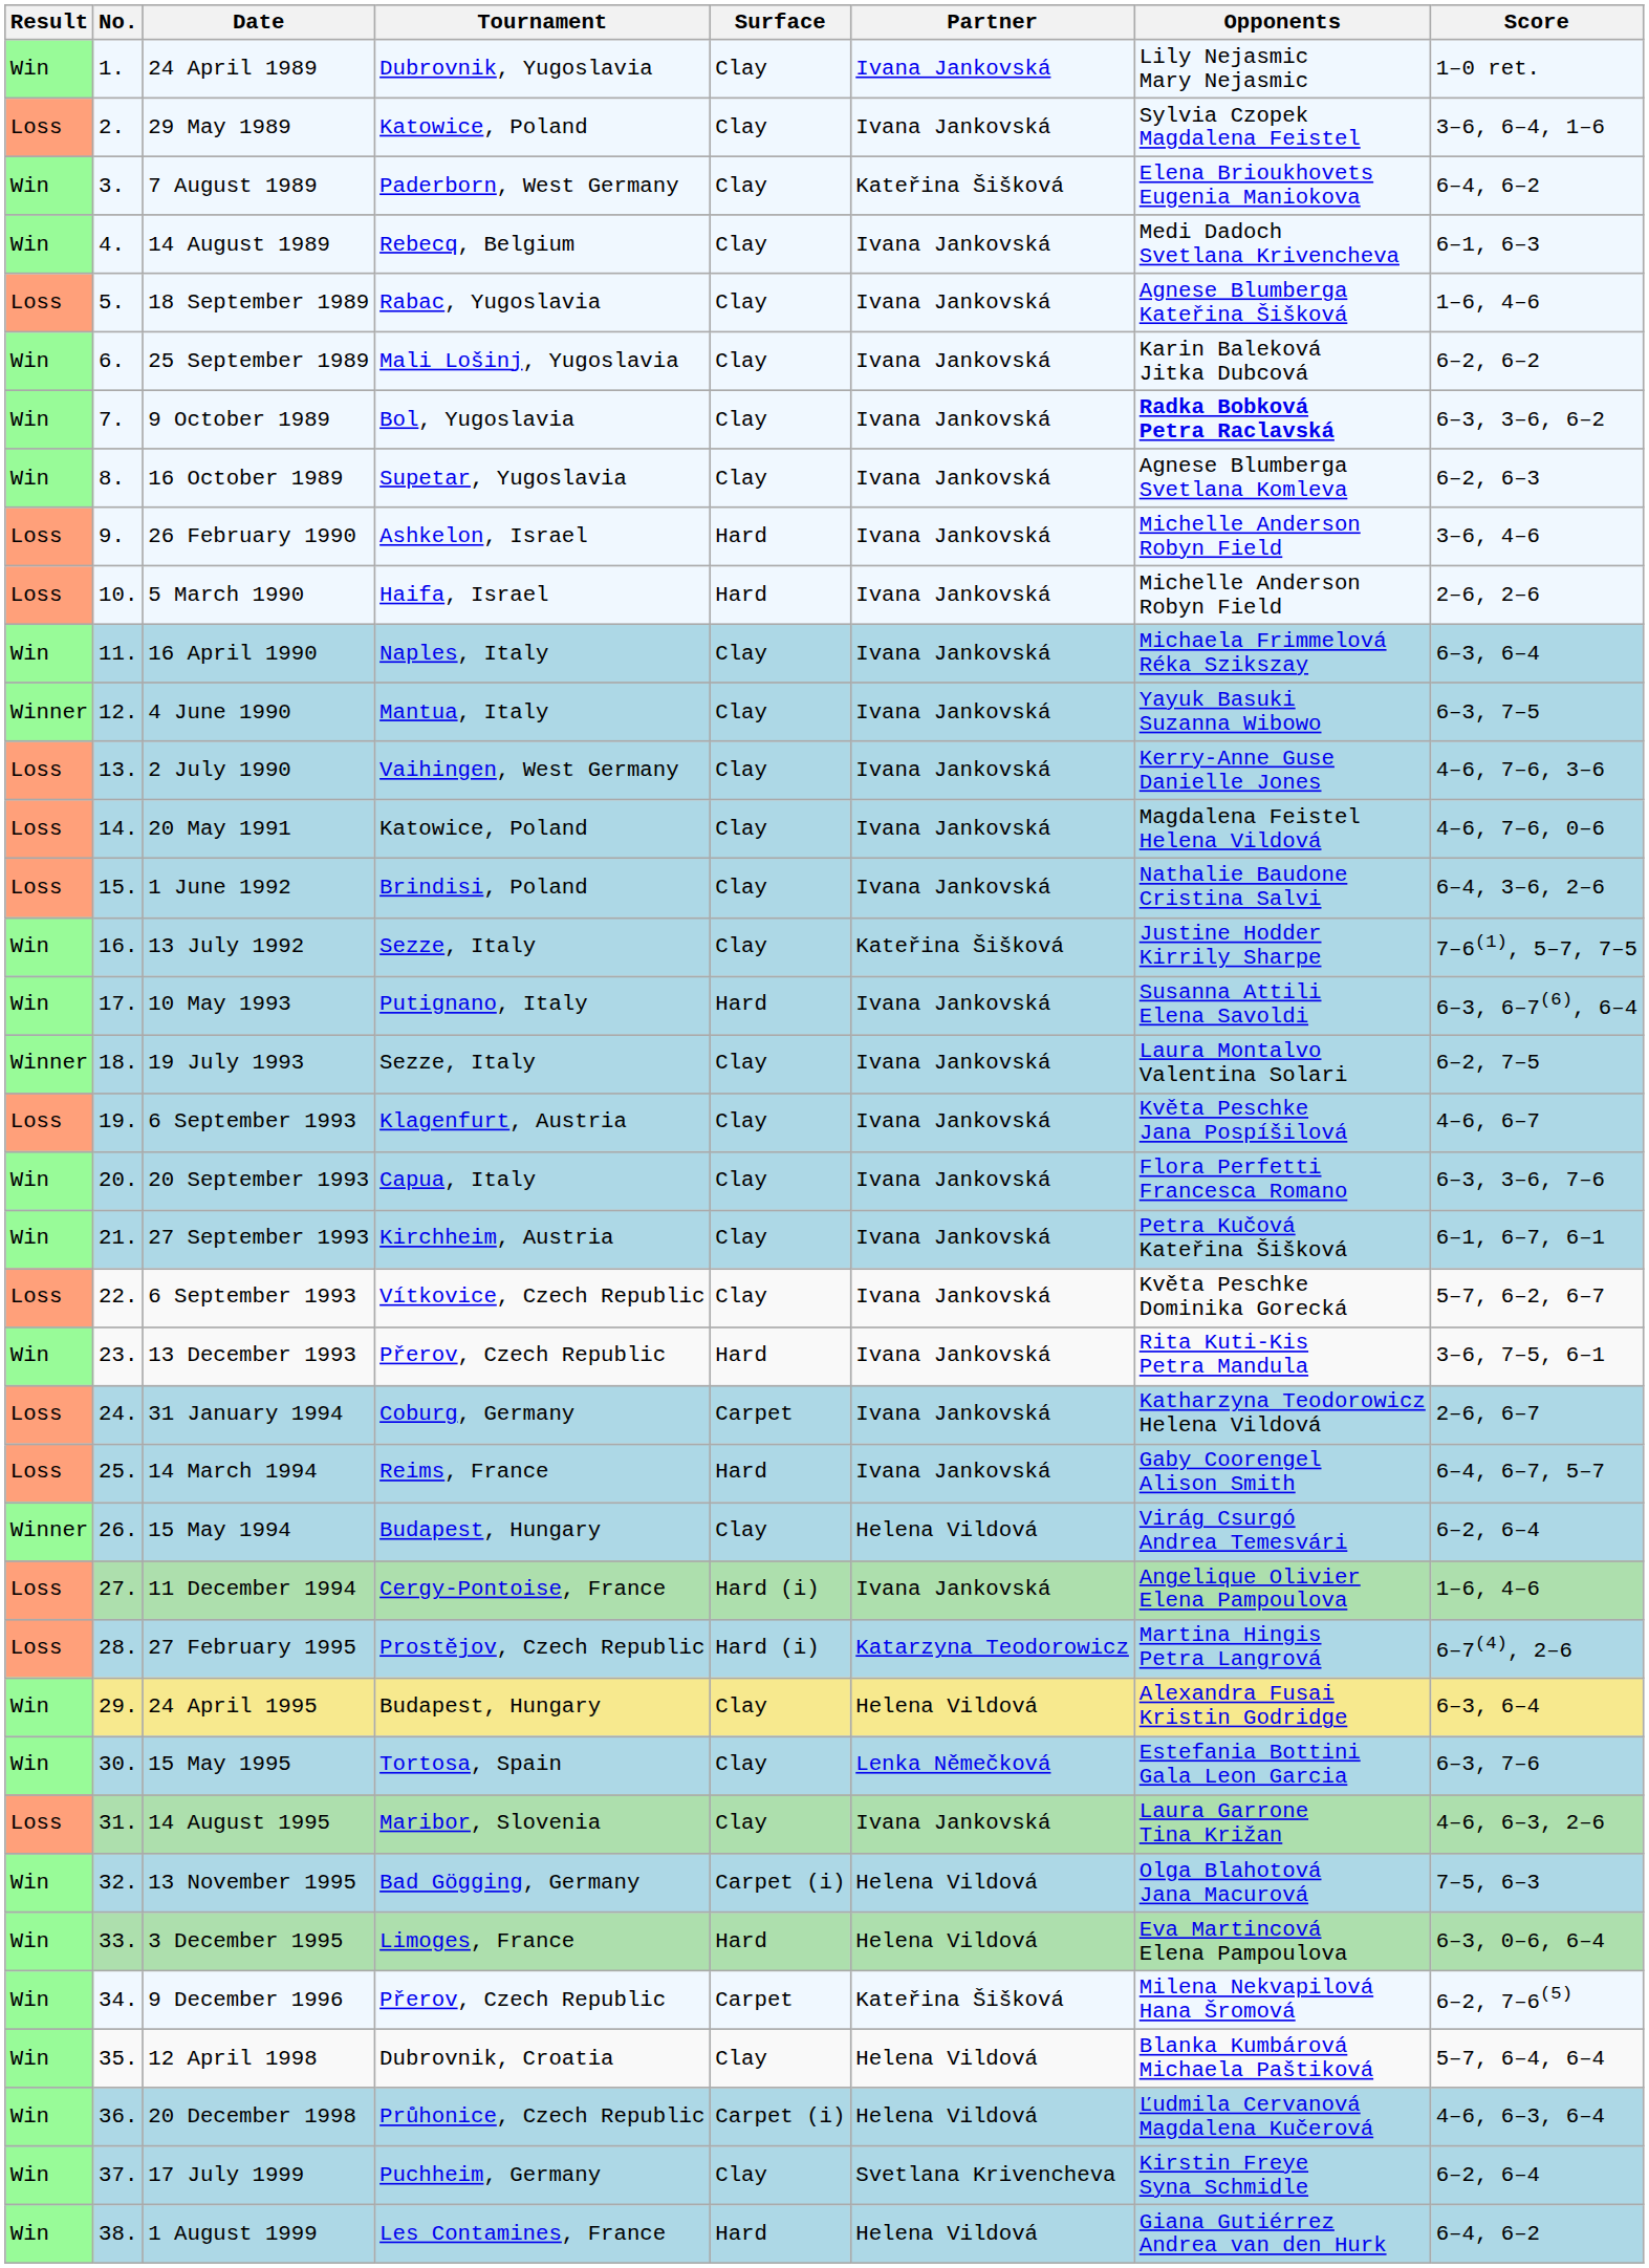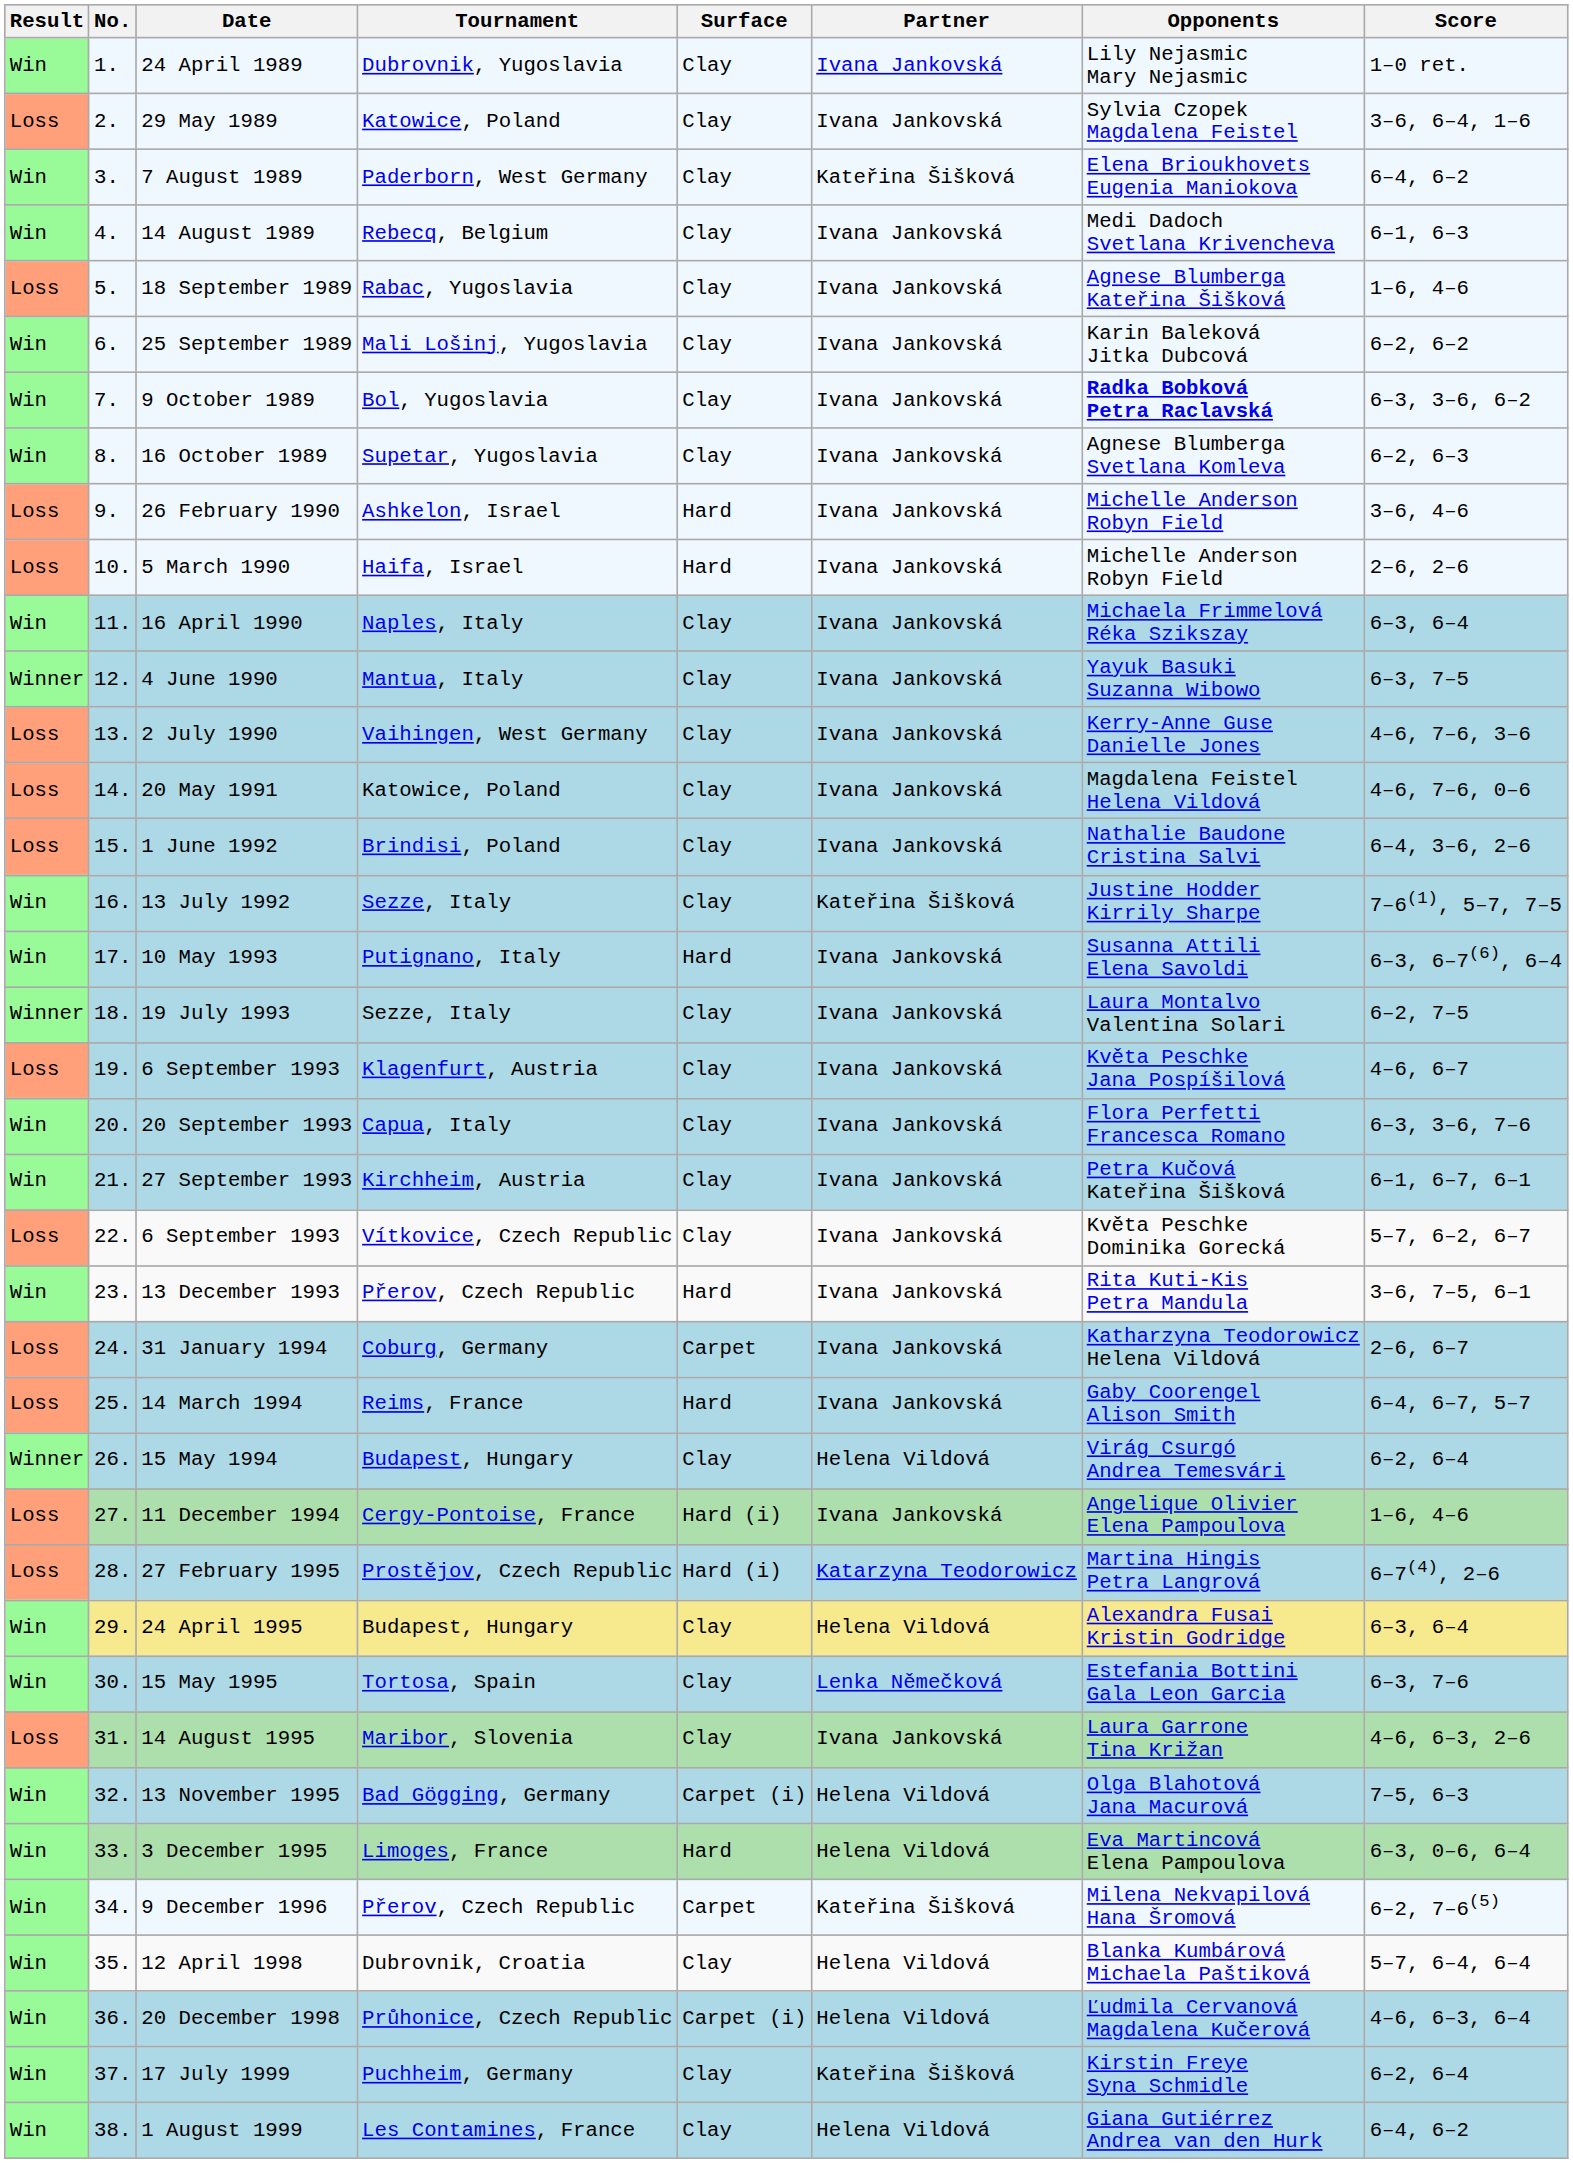17 July 1999 | Partner: Svetlana Krivencheva -> Kateřina Šišková
1 August 1999 | Surface: Hard -> Clay
